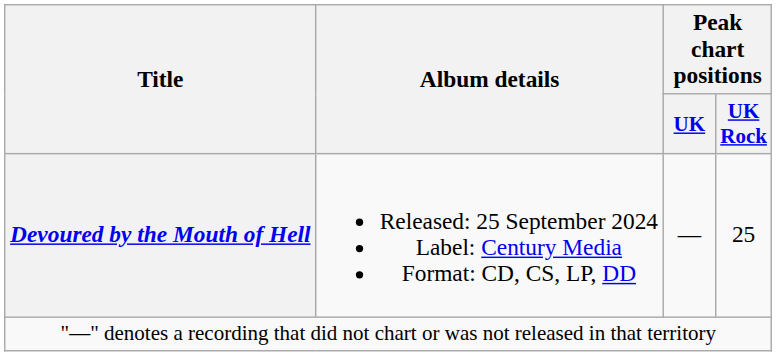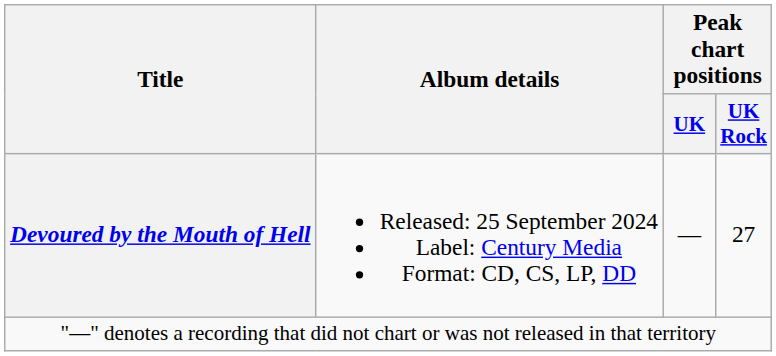Devoured by the Mouth of Hell | Peak chart positions / UK Rock: 25 -> 27
